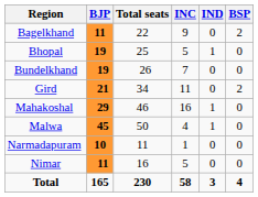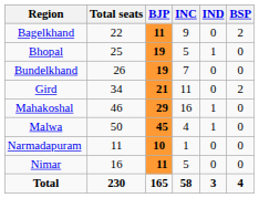columns swapped: Total seats <-> BJP
